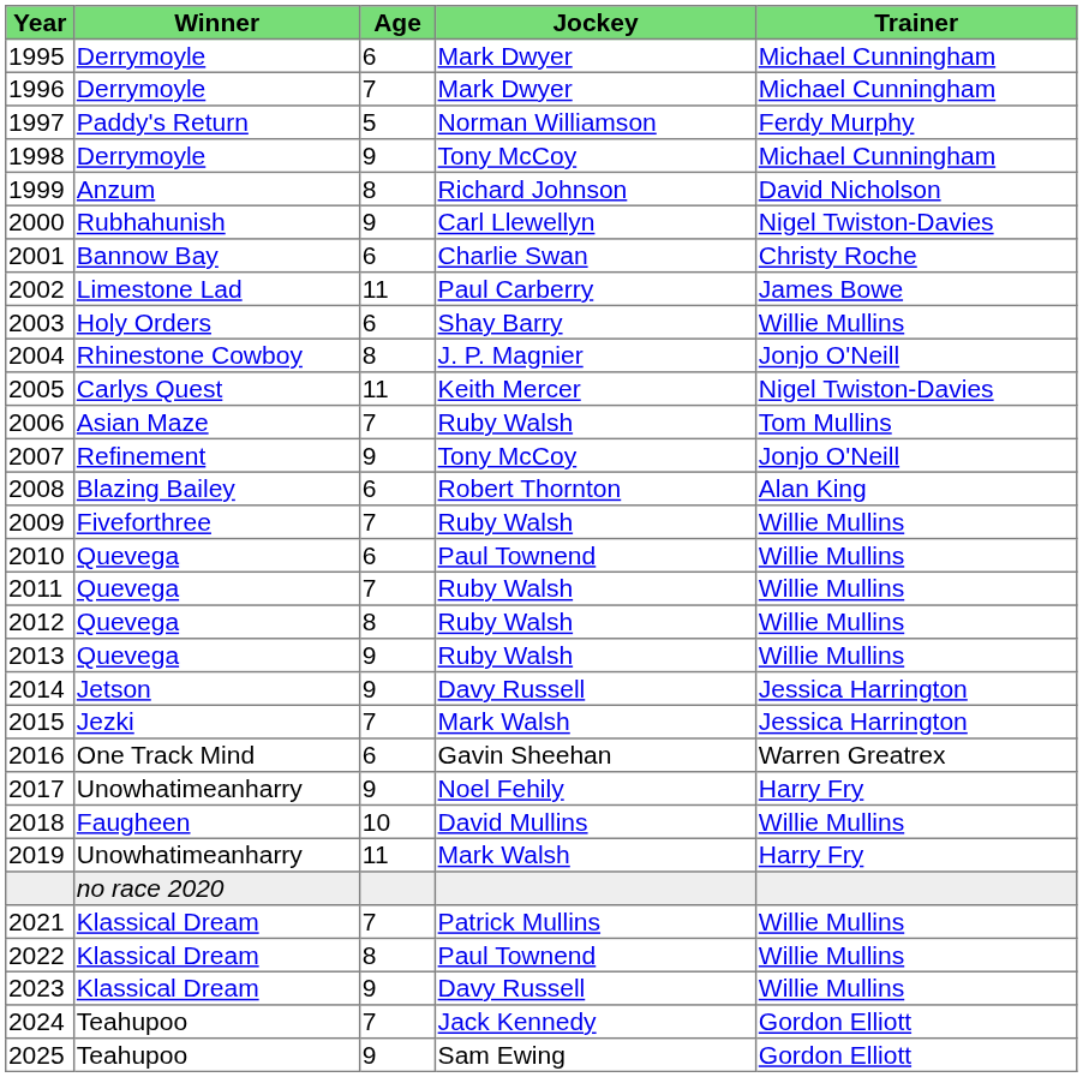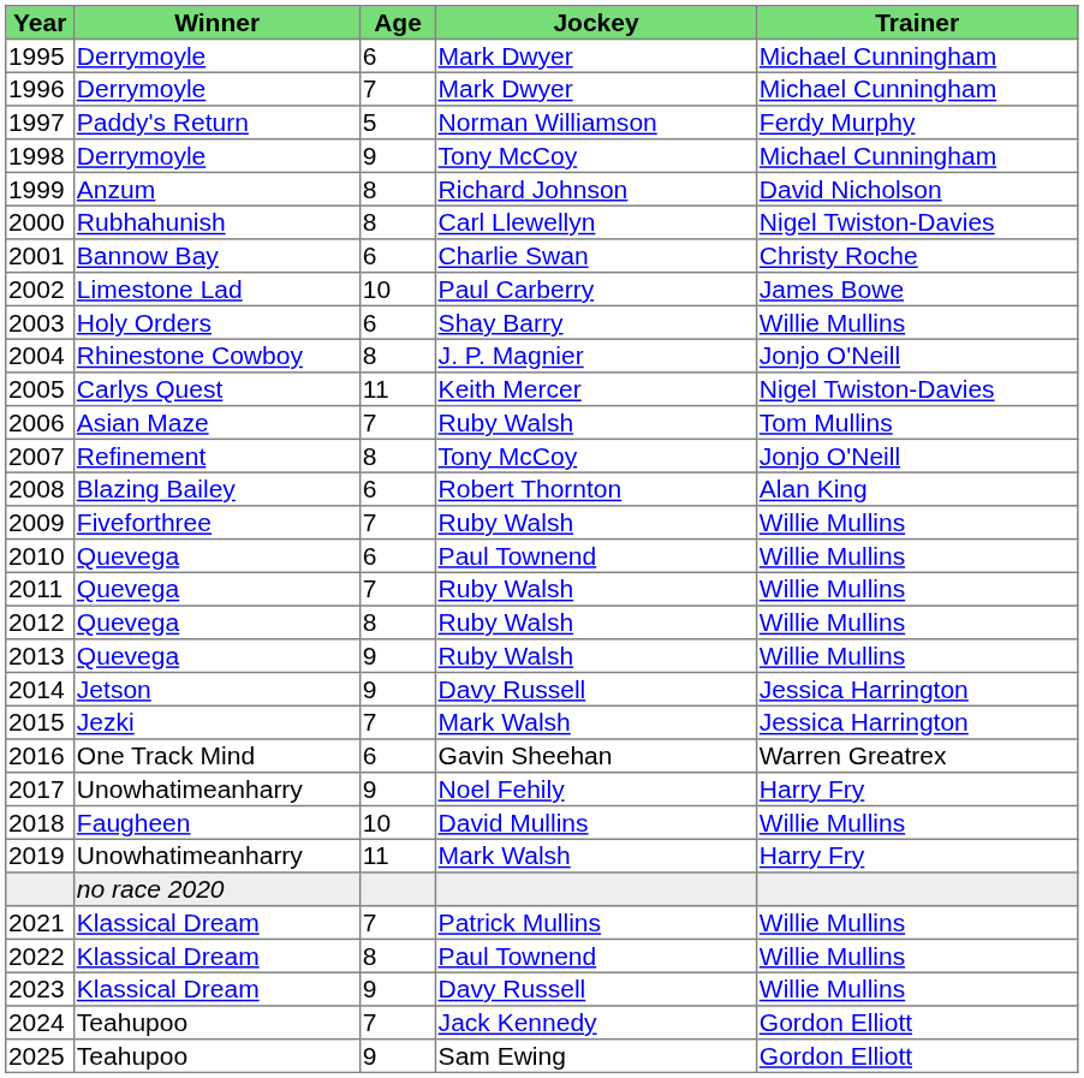2000 | Age: 9 -> 8
2002 | Age: 11 -> 10
2007 | Age: 9 -> 8
